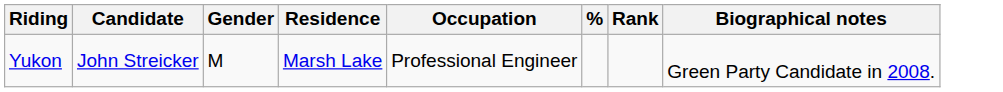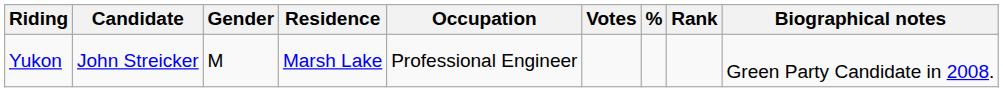+ column: Votes
